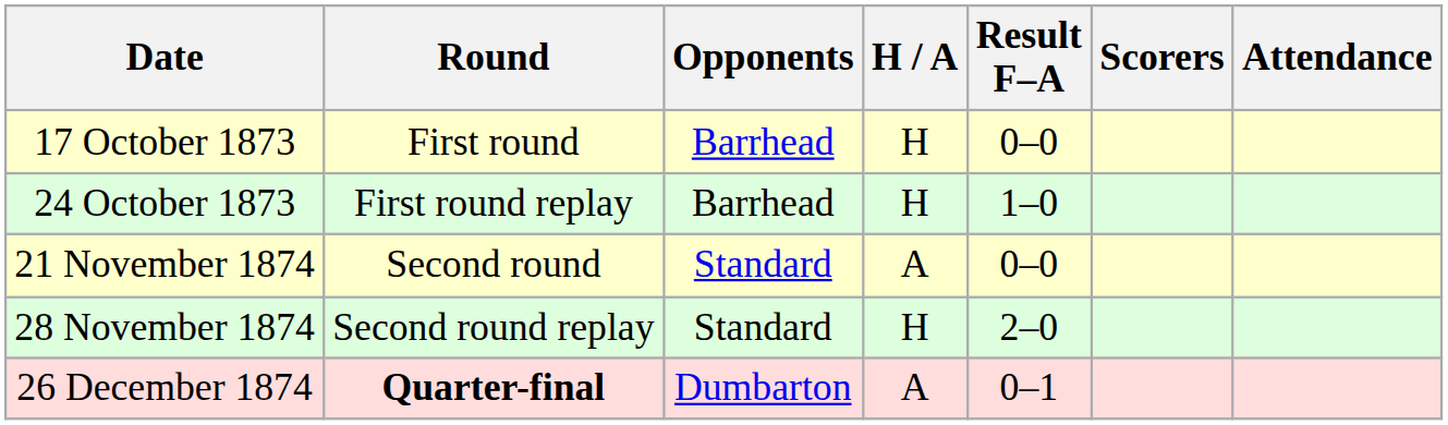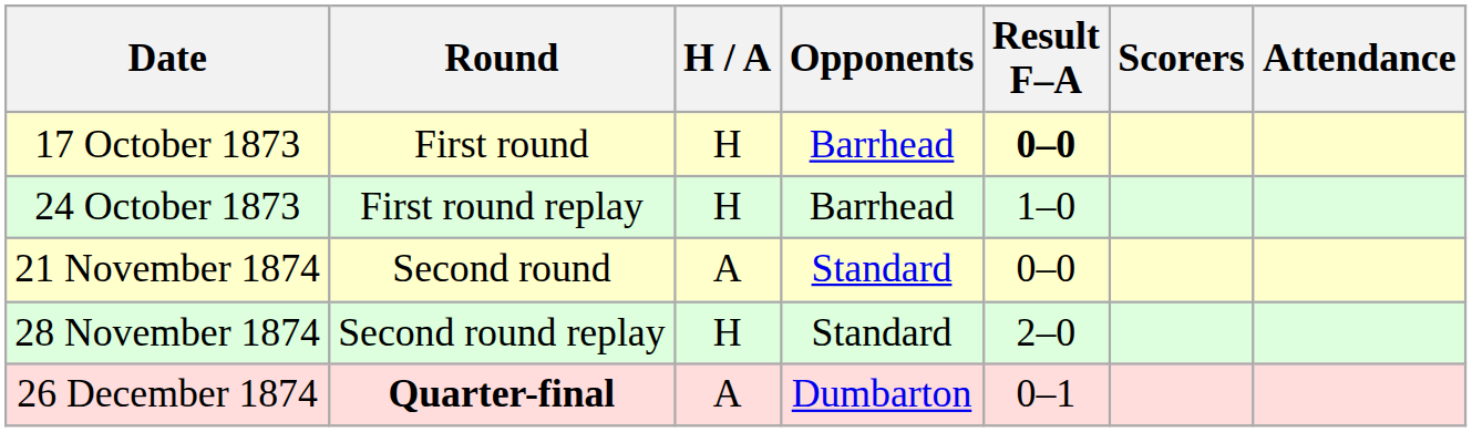columns swapped: Opponents <-> H / A
17 October 1873 | Result F–A: normal -> bold
